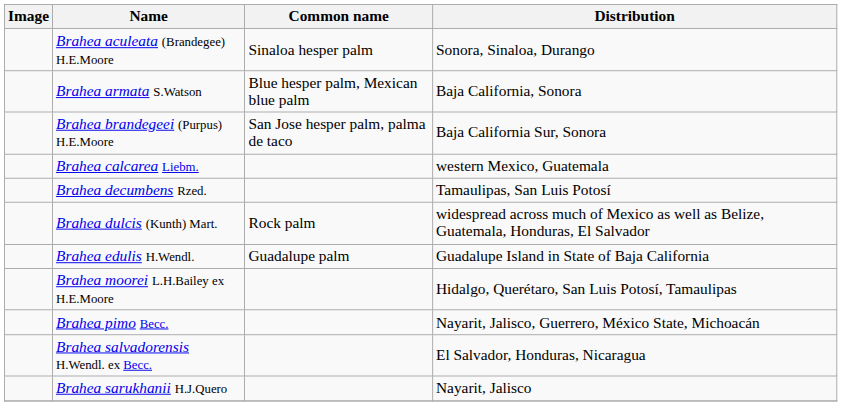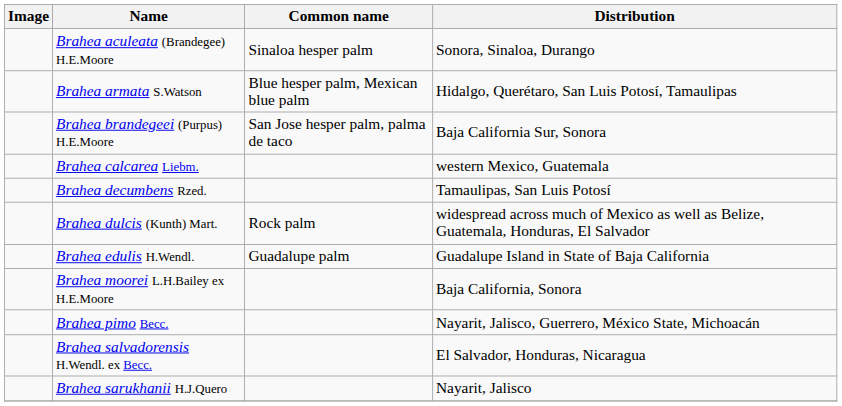Brahea armata S.Watson | Distribution: Baja California, Sonora -> Hidalgo, Querétaro, San Luis Potosí, Tamaulipas
Brahea moorei L.H.Bailey ex H.E.Moore | Distribution: Hidalgo, Querétaro, San Luis Potosí, Tamaulipas -> Baja California, Sonora
